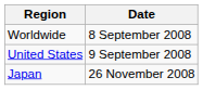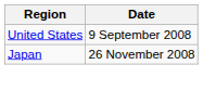- row: Worldwide | 8 September 2008
